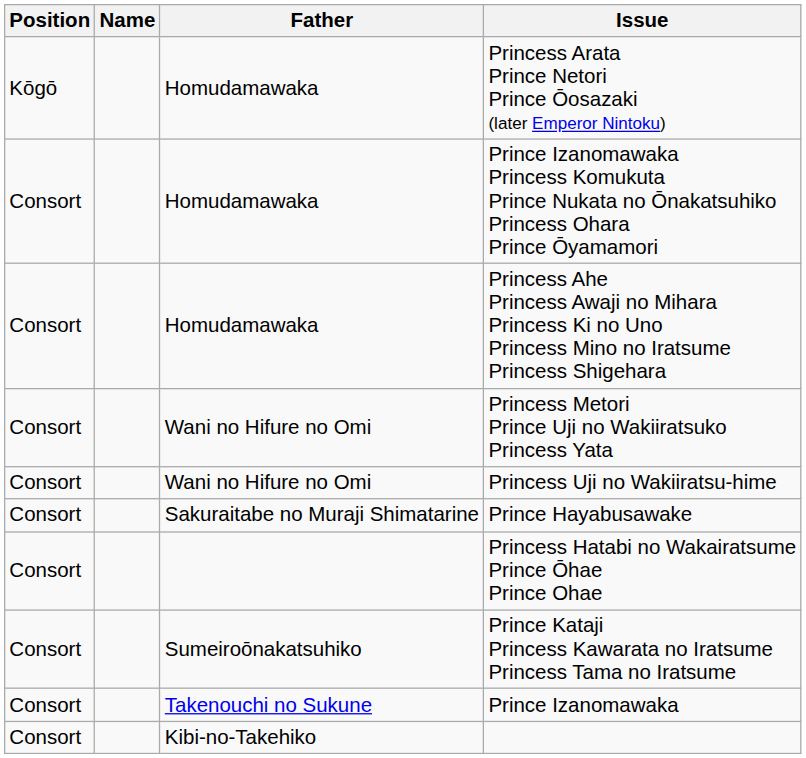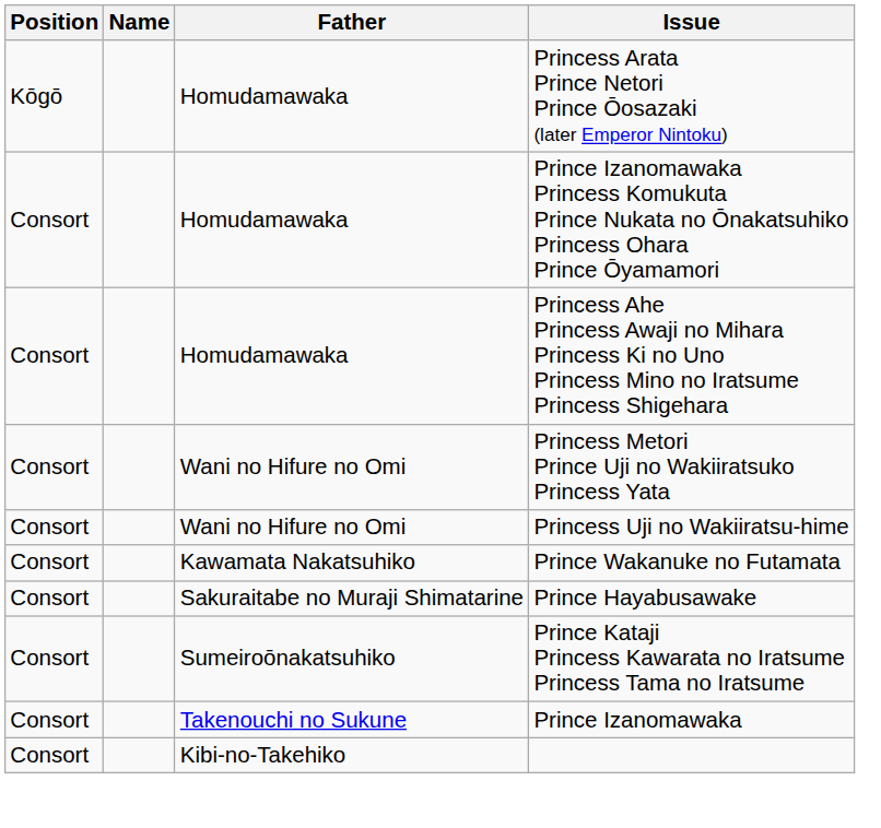+ row: Consort | Kawamata Nakatsuhiko | Prince Wakanuke no Futamata
- row: Consort | Princess Hatabi no Wakairatsume Prince Ōhae Prince Ohae
